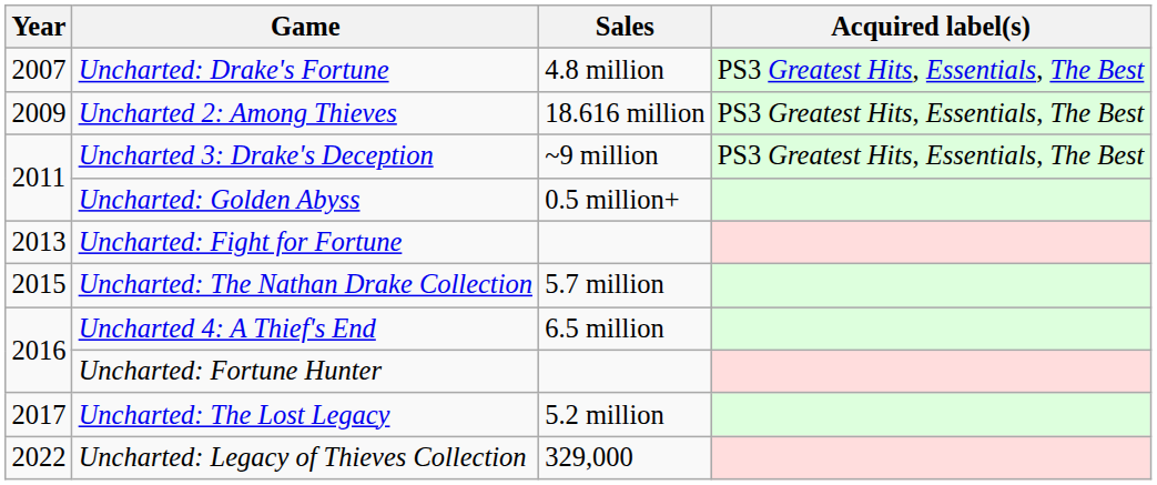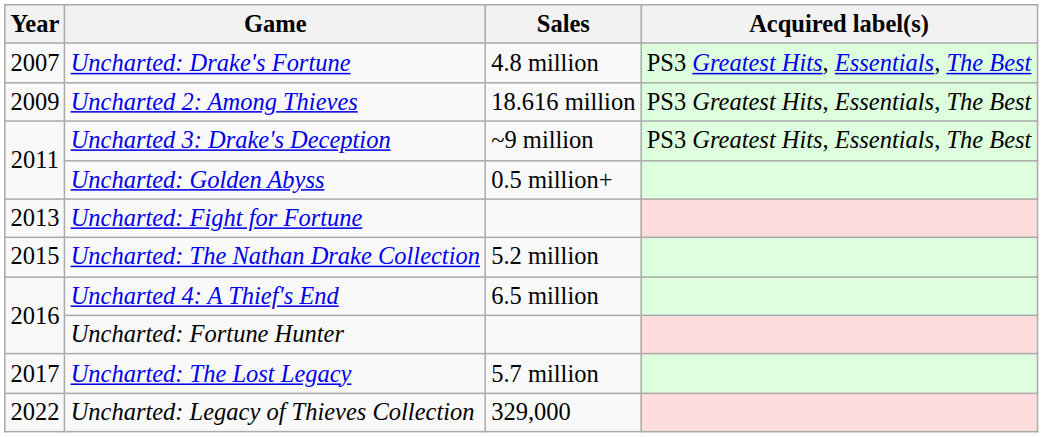Uncharted: The Nathan Drake Collection | Sales: 5.7 million -> 5.2 million
Uncharted: The Lost Legacy | Sales: 5.2 million -> 5.7 million
